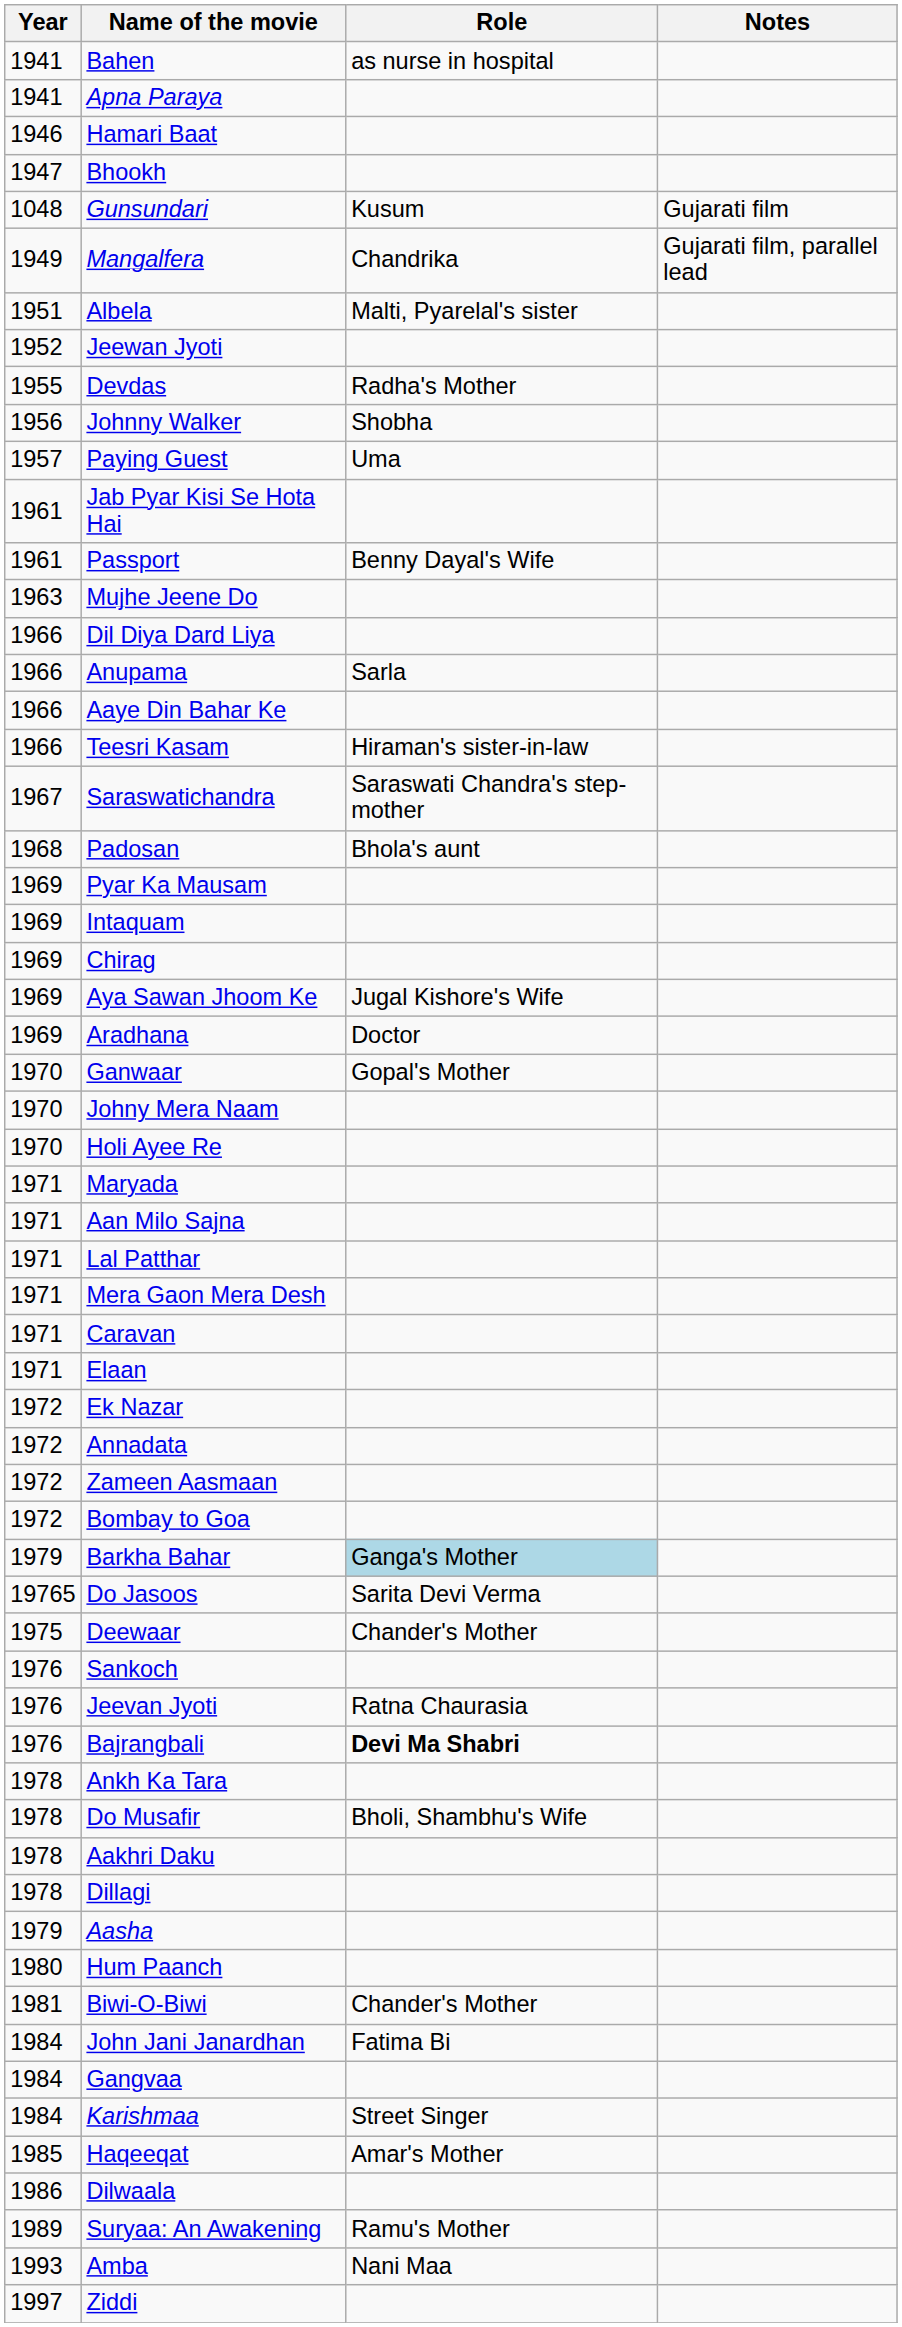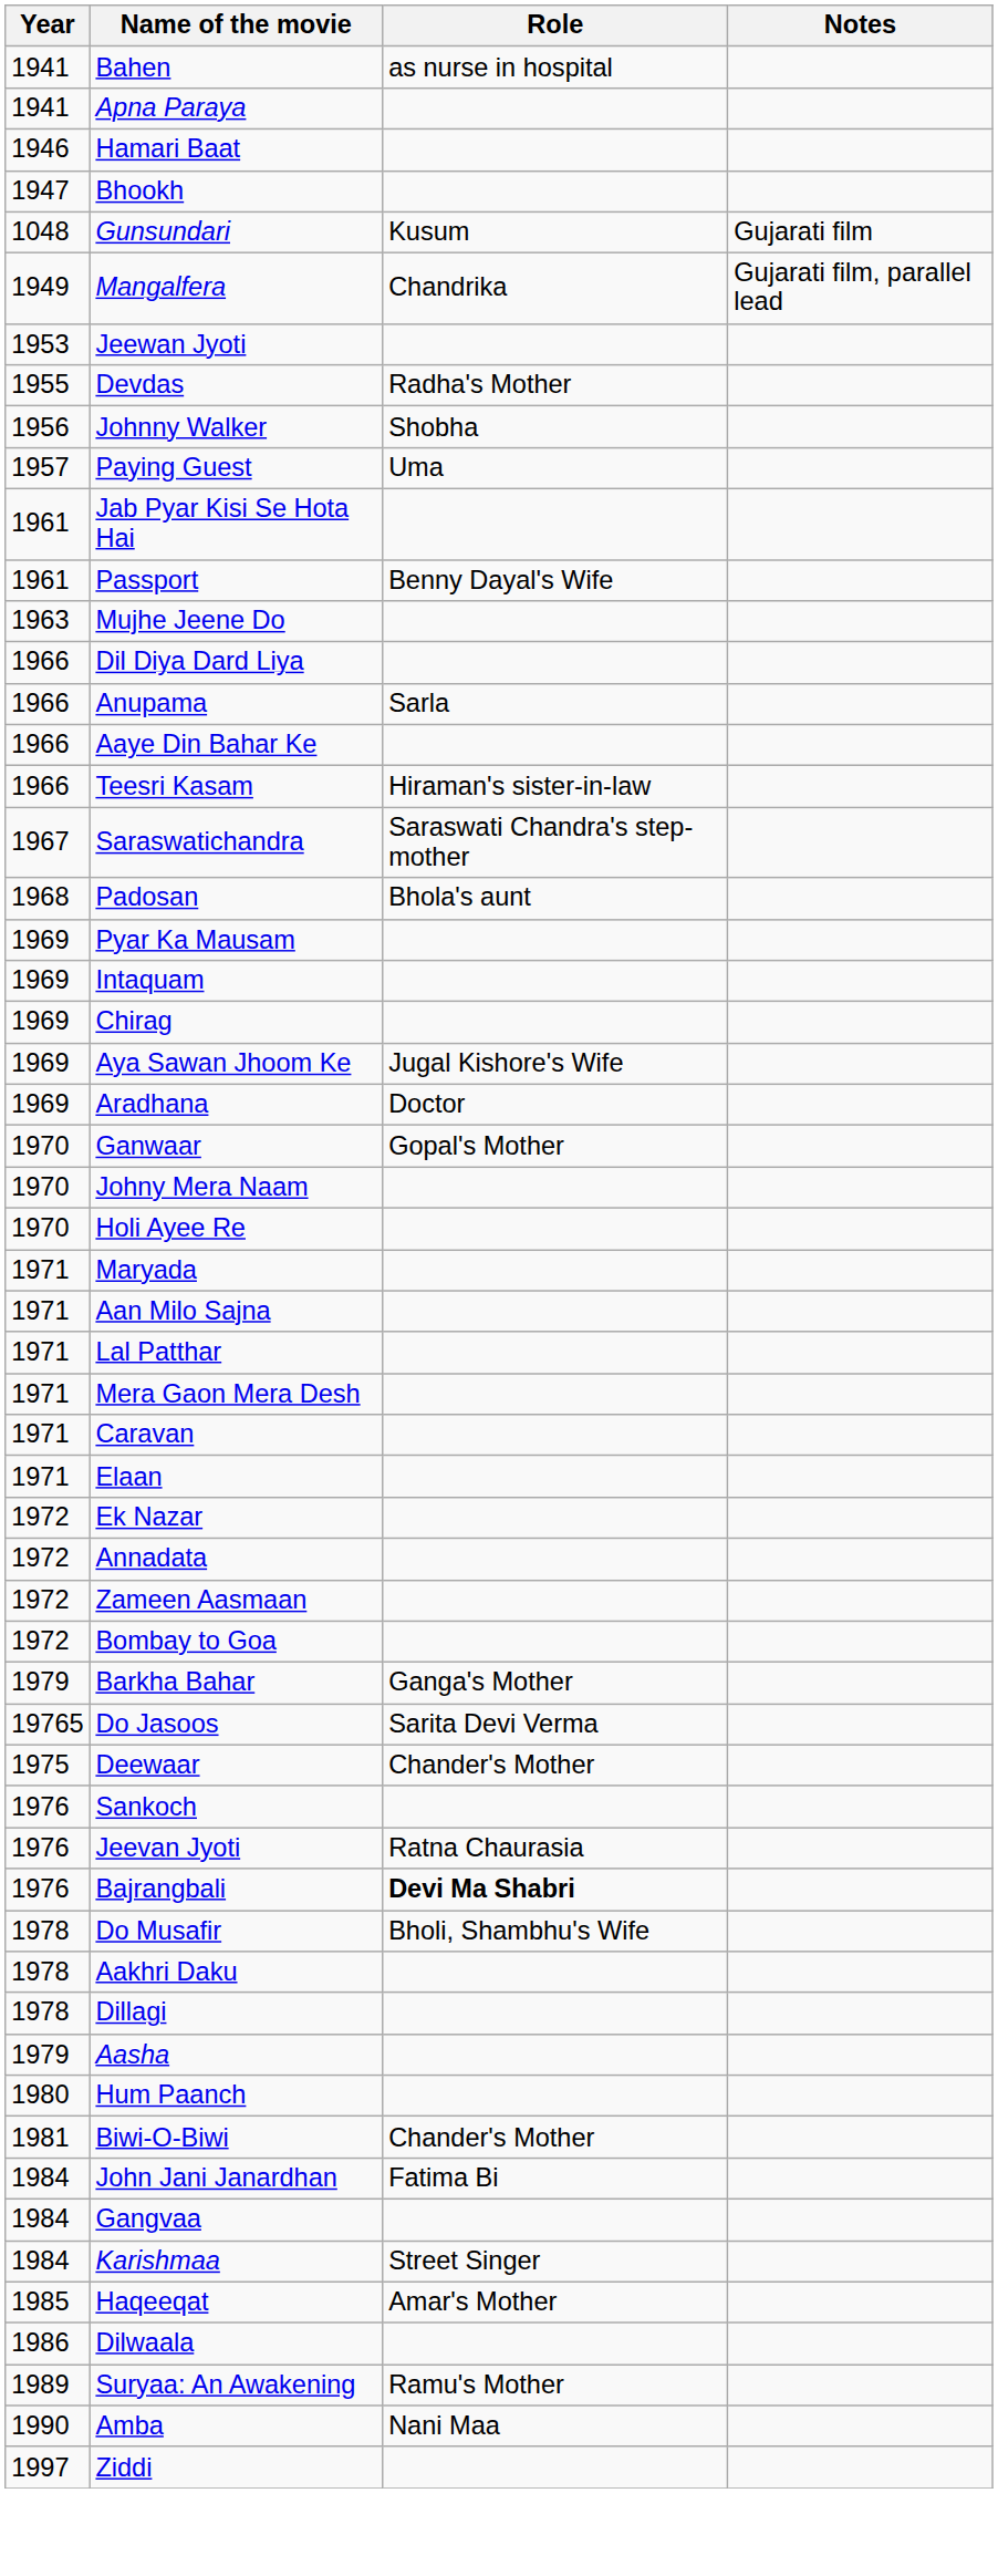- row: 1951 | Albela | Malti, Pyarelal's sister
Jeewan Jyoti | Year: 1952 -> 1953
Barkha Bahar | Role: lightblue background -> no background
- row: 1978 | Ankh Ka Tara
Amba | Year: 1993 -> 1990
